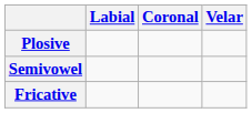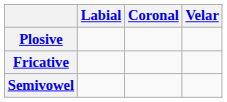rows swapped: Fricative <-> Semivowel
